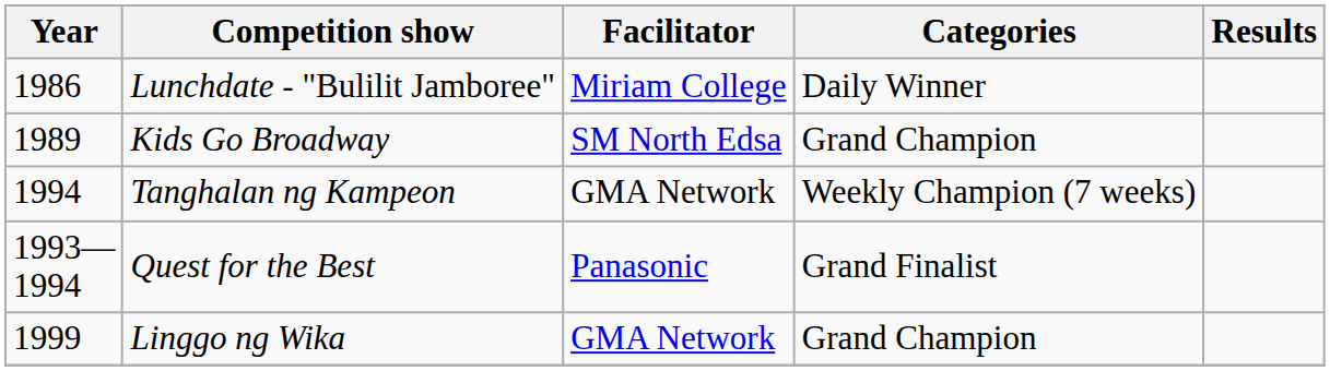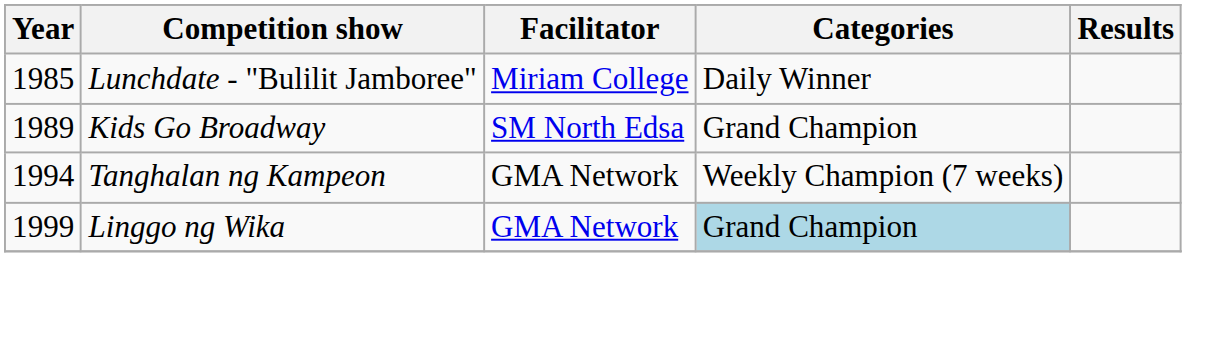Lunchdate - "Bulilit Jamboree" | Year: 1986 -> 1985
- row: 1993— 1994 | Quest for the Best | Panasonic | Grand Finalist
Linggo ng Wika | Categories: no background -> lightblue background
